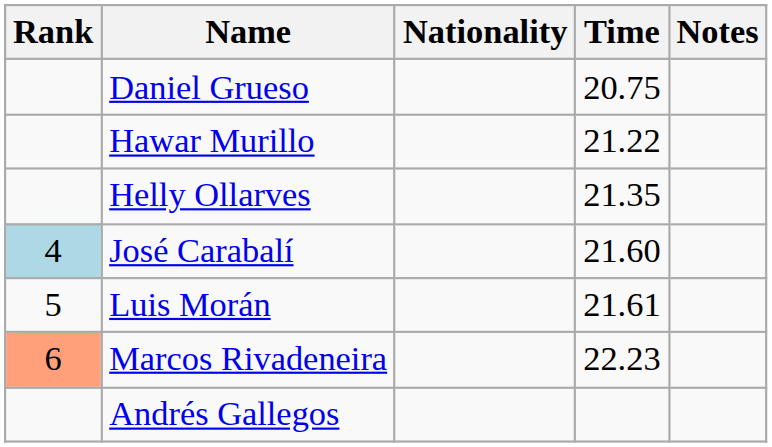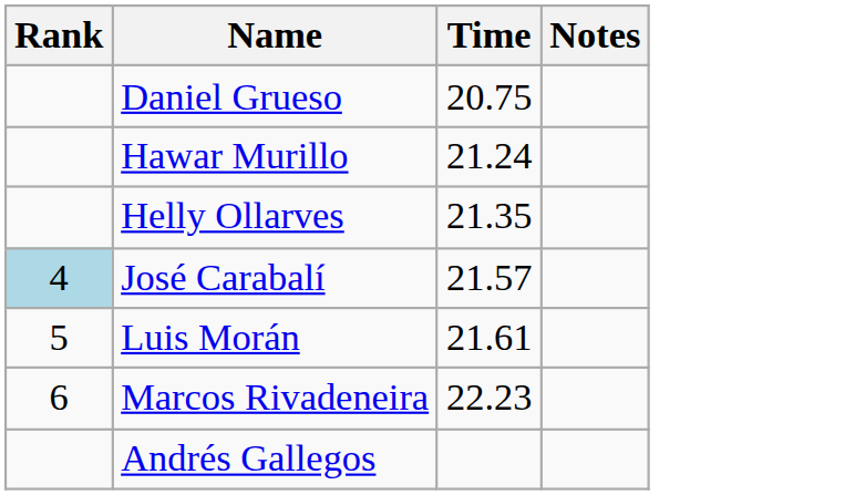- column: Nationality
Hawar Murillo | Time: 21.22 -> 21.24
José Carabalí | Time: 21.60 -> 21.57
Marcos Rivadeneira | Rank: lightsalmon background -> no background
